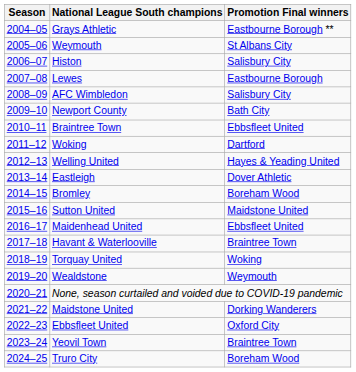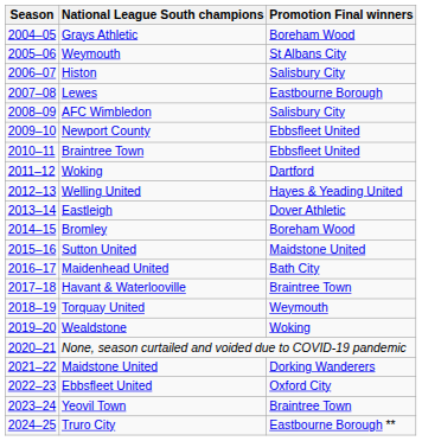Grays Athletic | Promotion Final winners: Eastbourne Borough ** -> Boreham Wood
Newport County | Promotion Final winners: Bath City -> Ebbsfleet United
Maidenhead United | Promotion Final winners: Ebbsfleet United -> Bath City
Torquay United | Promotion Final winners: Woking -> Weymouth
Wealdstone | Promotion Final winners: Weymouth -> Woking
Truro City | Promotion Final winners: Boreham Wood -> Eastbourne Borough **
